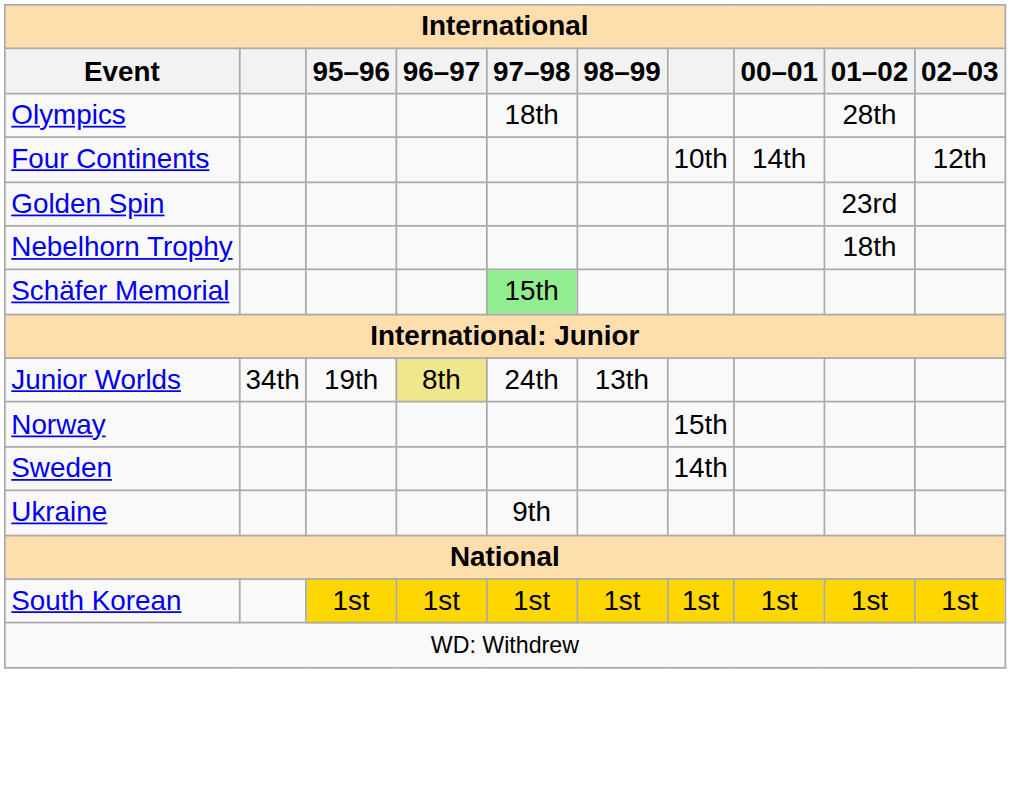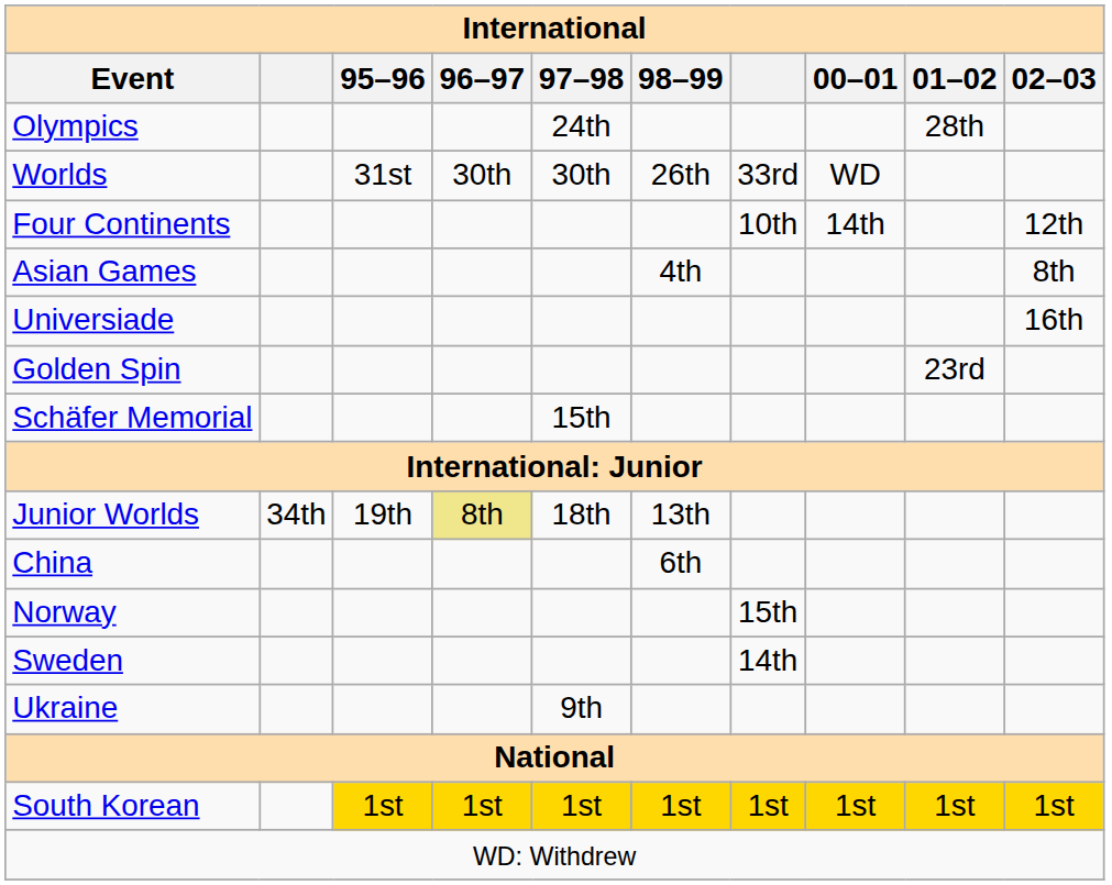Olympics | 97–98: 18th -> 24th
+ row: Worlds | 31st | 30th | 30th | 26th | 33rd | WD
+ row: Asian Games | 4th | 8th
+ row: Universiade | 16th
- row: Nebelhorn Trophy | 18th
Schäfer Memorial | 97–98: lightgreen background -> no background
Junior Worlds | 97–98: 24th -> 18th
+ row: China | 6th
